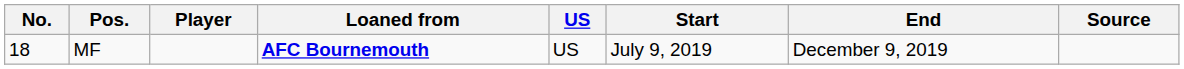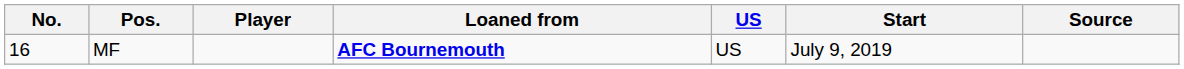- column: End | December 9, 2019
MF | No.: 18 -> 16
